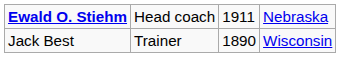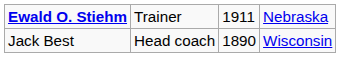Ewald O. Stiehm | column 2: Head coach -> Trainer
Jack Best | column 2: Trainer -> Head coach
